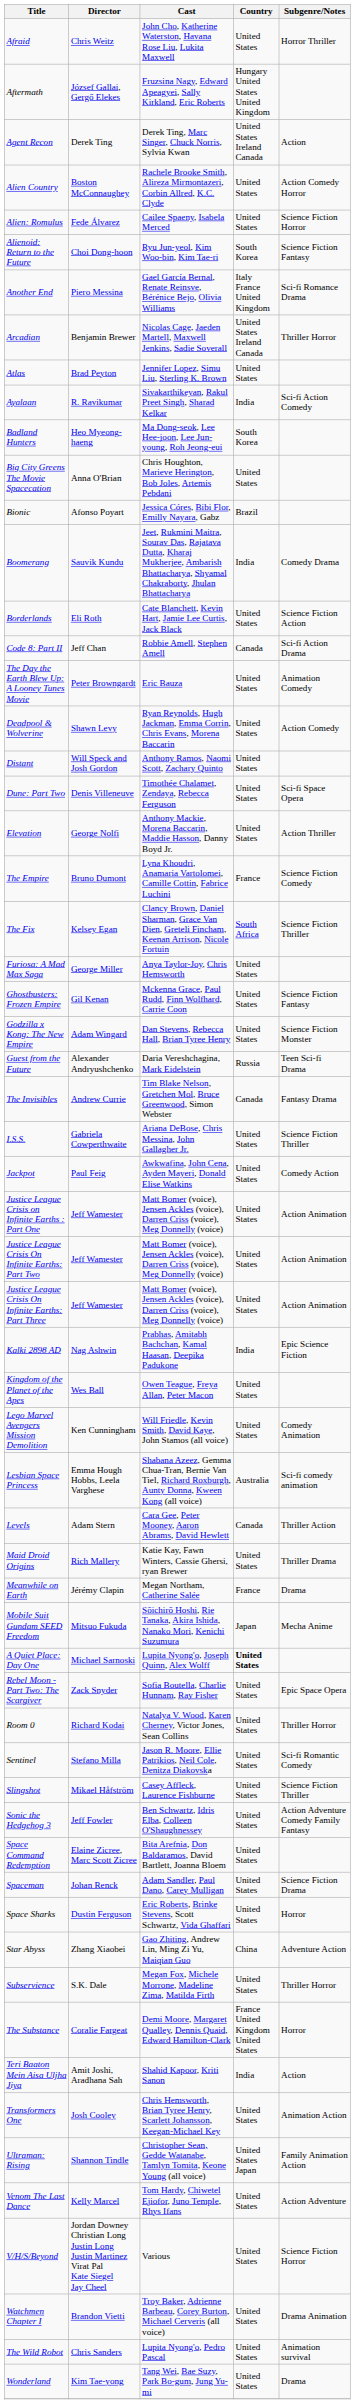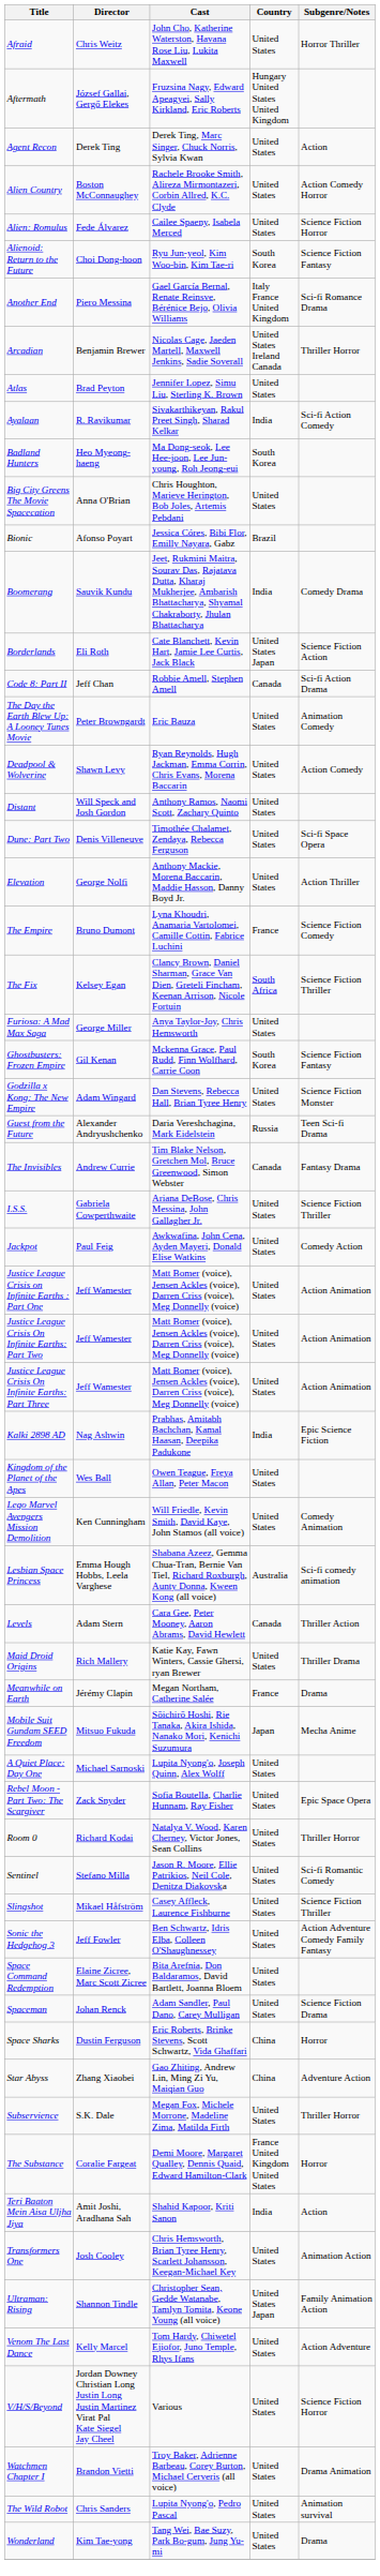Agent Recon | Country: United States Ireland Canada -> United States
Borderlands | Country: United States -> United States Japan
Ghostbusters: Frozen Empire | Country: United States -> South Korea
A Quiet Place: Day One | Country: bold -> normal
Space Sharks | Country: United States -> China
